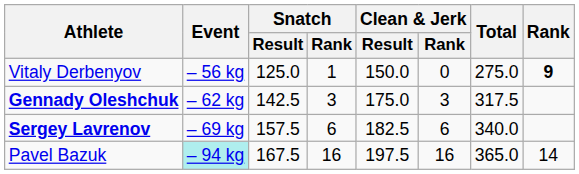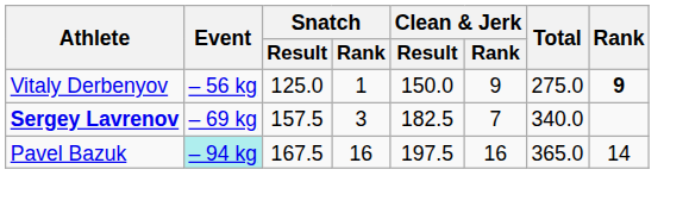Vitaly Derbenyov | Clean & Jerk / Rank: 0 -> 9
- row: Gennady Oleshchuk | – 62 kg | 142.5 | 3 | 175.0 | 3 | 317.5
Sergey Lavrenov | Snatch / Rank: 6 -> 3
Sergey Lavrenov | Clean & Jerk / Rank: 6 -> 7
